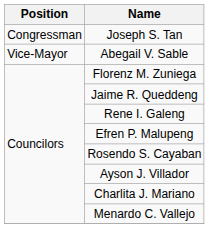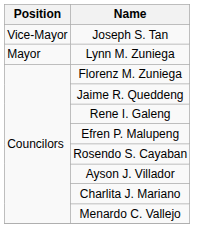Joseph S. Tan | Position: Congressman -> Vice-Mayor
+ row: Mayor | Lynn M. Zuniega
- row: Vice-Mayor | Abegail V. Sable
